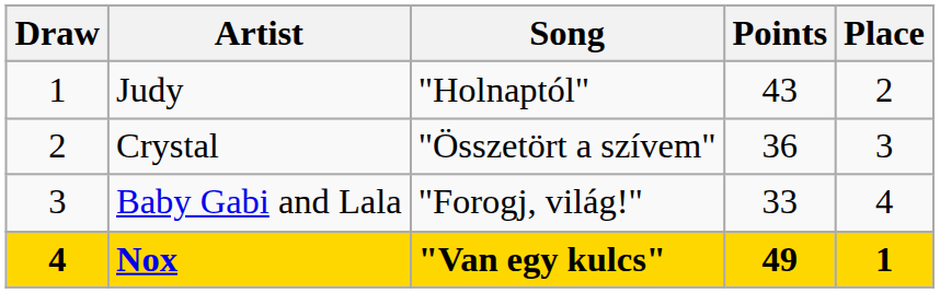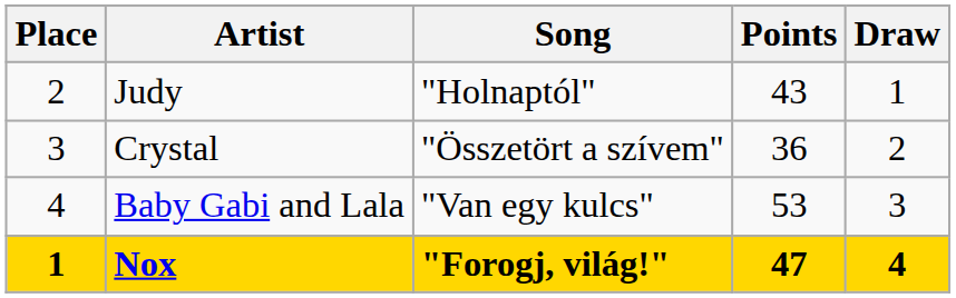columns swapped: Draw <-> Place
Baby Gabi and Lala | Song: "Forogj, világ!" -> "Van egy kulcs"
Baby Gabi and Lala | Points: 33 -> 53
Nox | Song: "Van egy kulcs" -> "Forogj, világ!"
Nox | Points: 49 -> 47
